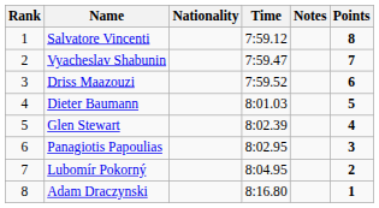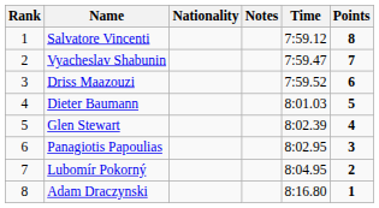columns swapped: Time <-> Notes
